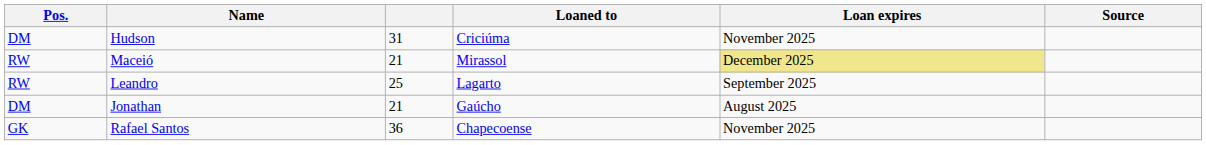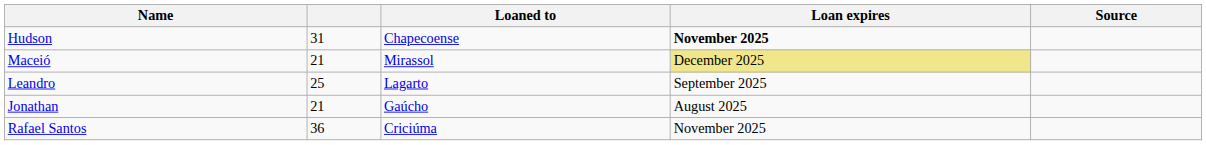- column: Pos. | DM | RW | RW | DM | GK
Hudson | Loaned to: Criciúma -> Chapecoense
Hudson | Loan expires: normal -> bold
Rafael Santos | Loaned to: Chapecoense -> Criciúma
